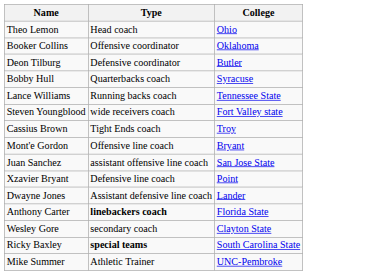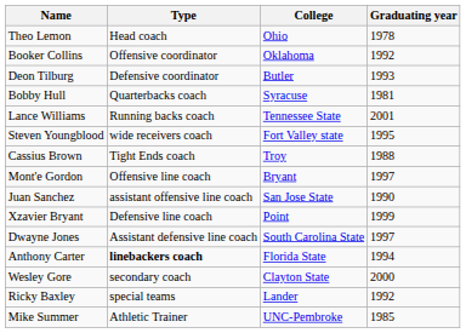+ column: Graduating year | 1978 | 1992 | 1993 | 1981 | 2001 | 1995 | 1988 | 1997 | 1990 | 1999 | 1997 | 1994 | 2000 | 1992 | 1985
Dwayne Jones | College: Lander -> South Carolina State
Ricky Baxley | Type: bold -> normal
Ricky Baxley | College: South Carolina State -> Lander
